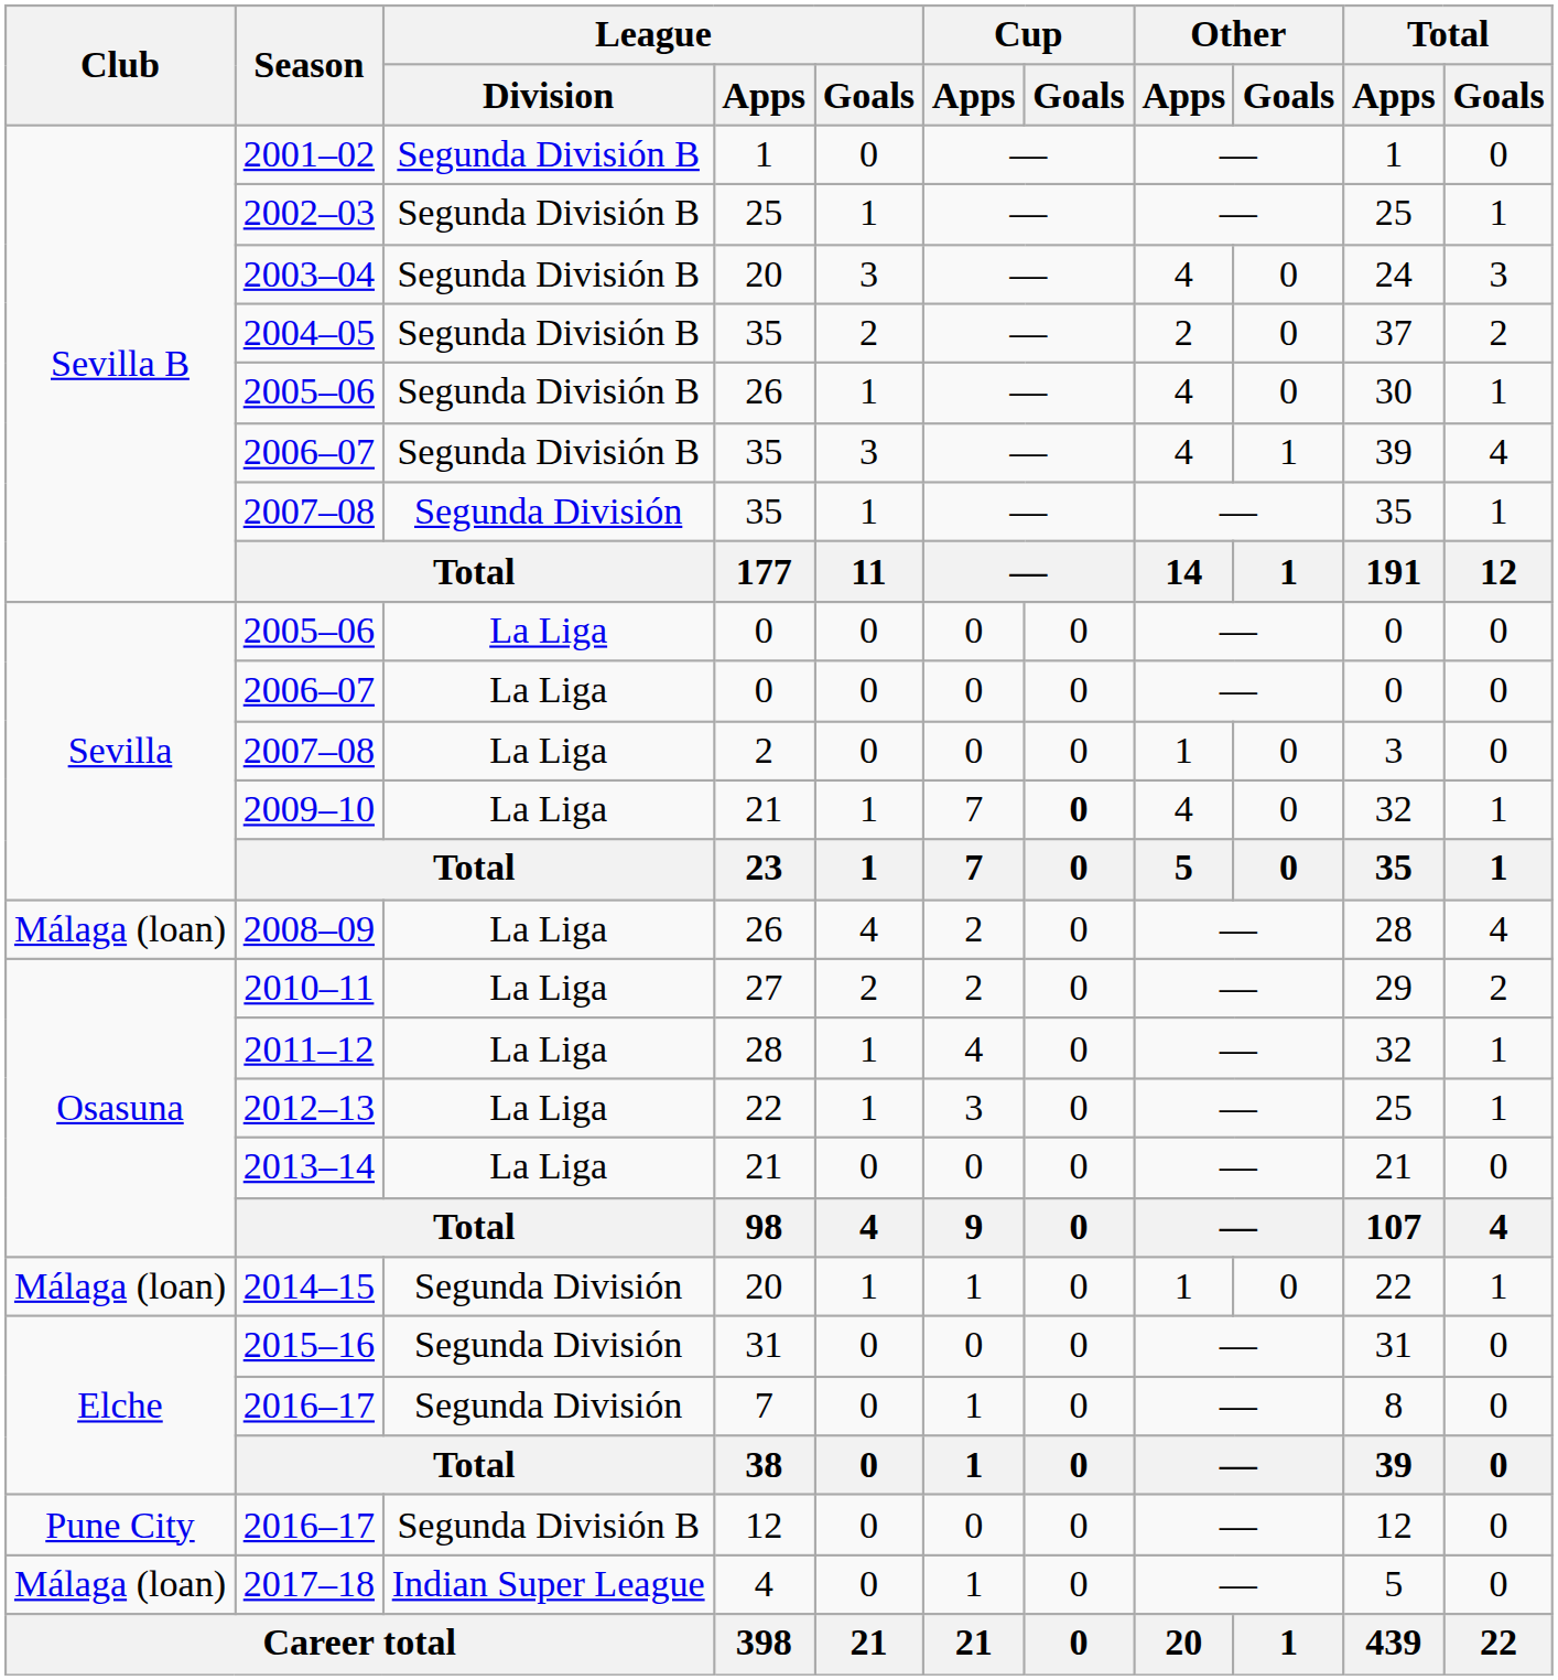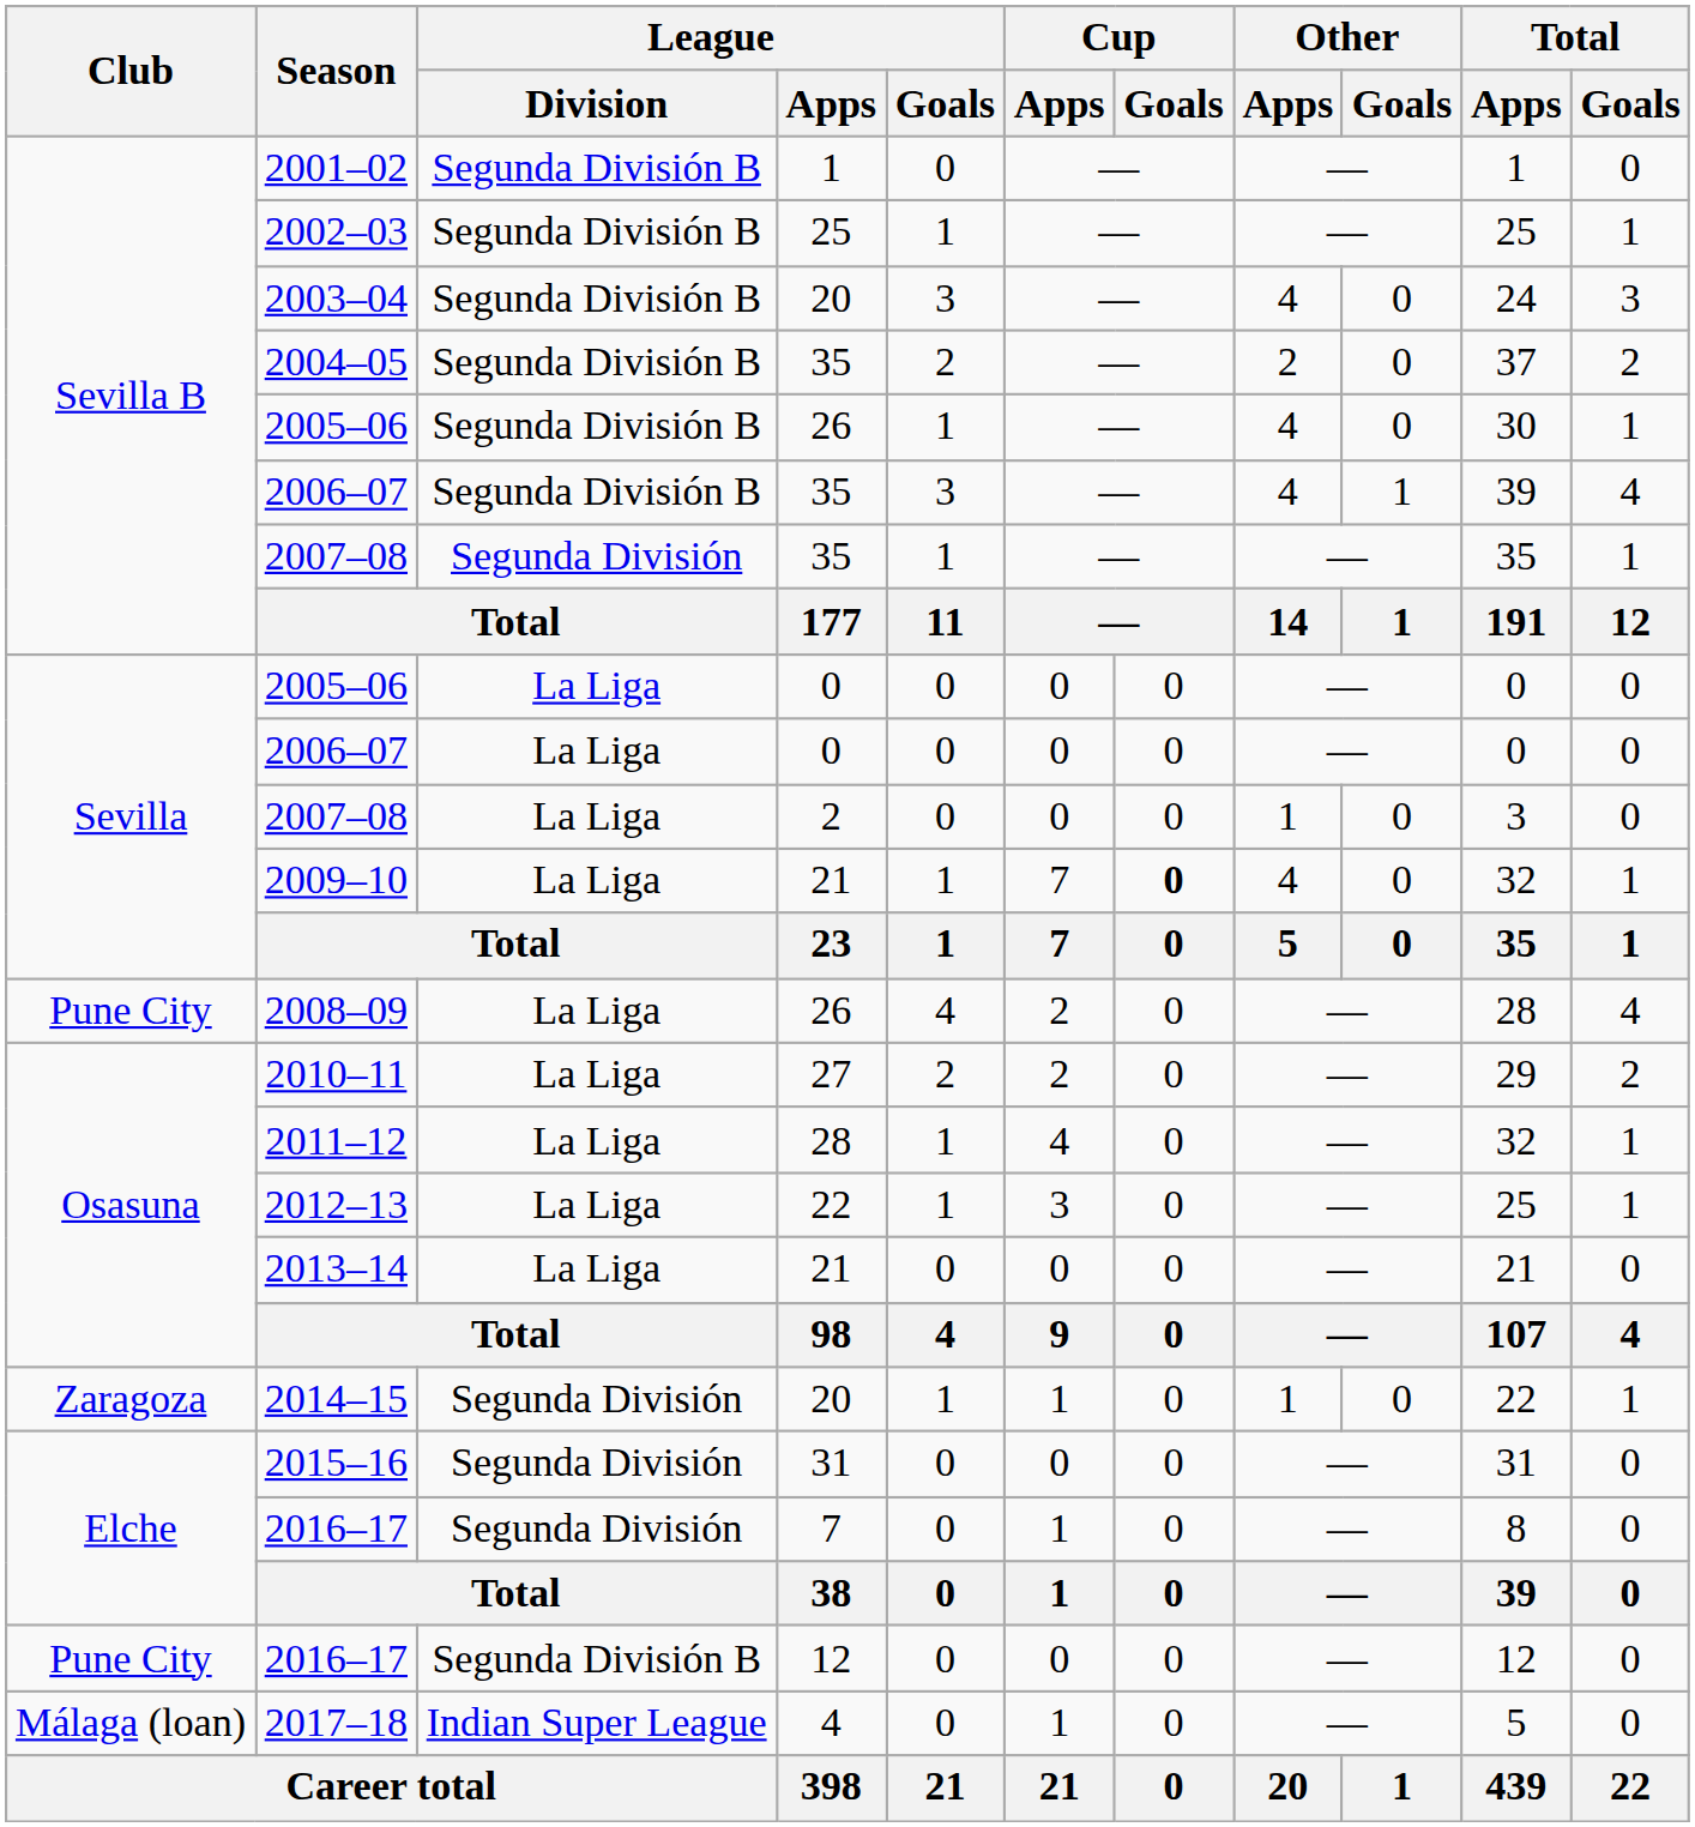2008–09 | Club: Málaga (loan) -> Pune City
2014–15 | Club: Málaga (loan) -> Zaragoza
